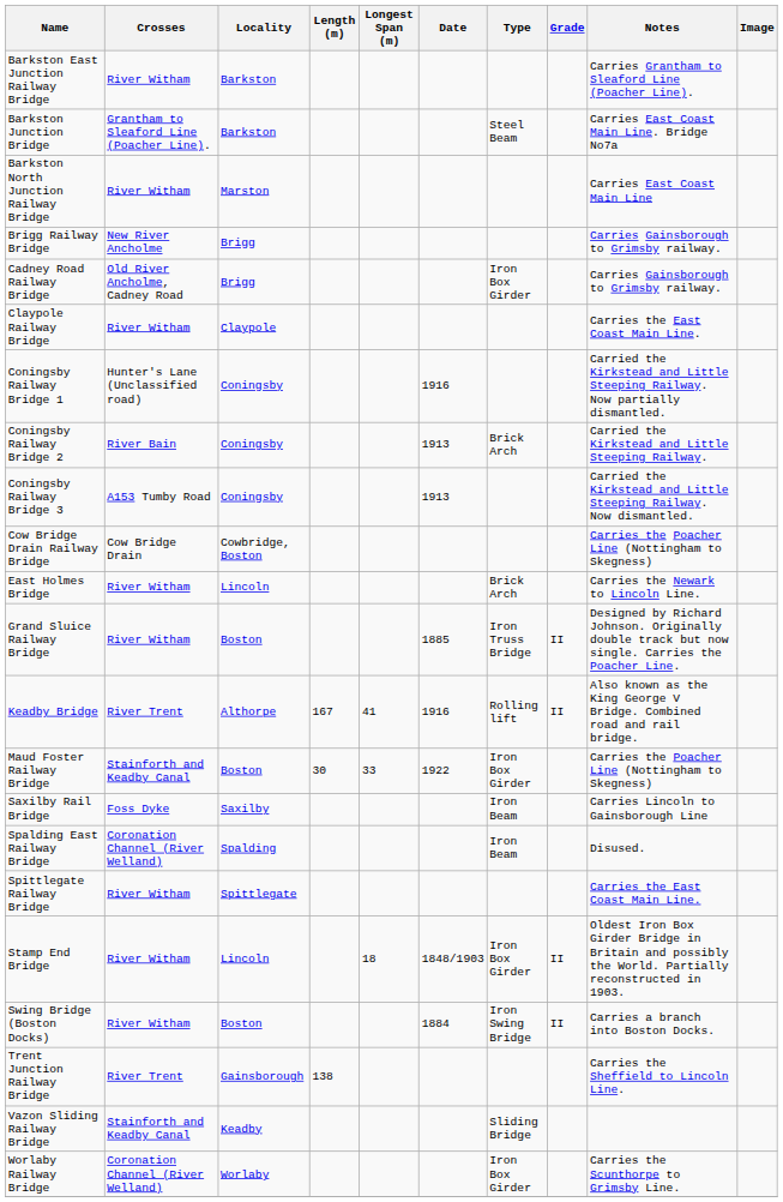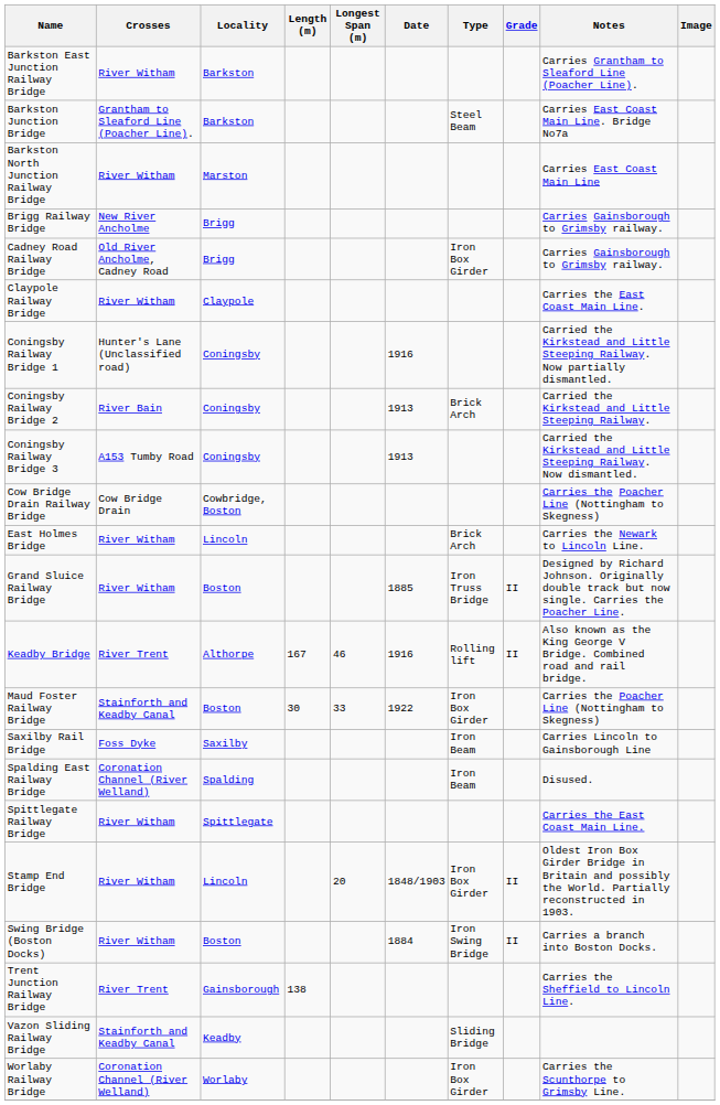Keadby Bridge | Longest Span (m): 41 -> 46
Stamp End Bridge | Longest Span (m): 18 -> 20
